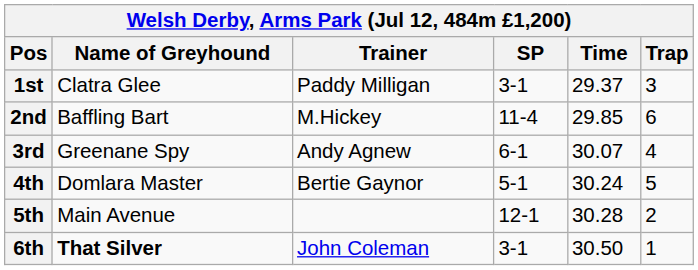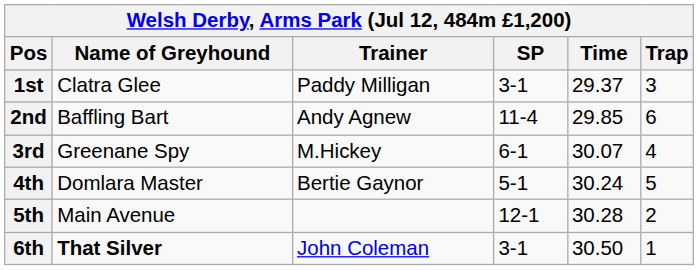2nd | Trainer: M.Hickey -> Andy Agnew
3rd | Trainer: Andy Agnew -> M.Hickey
